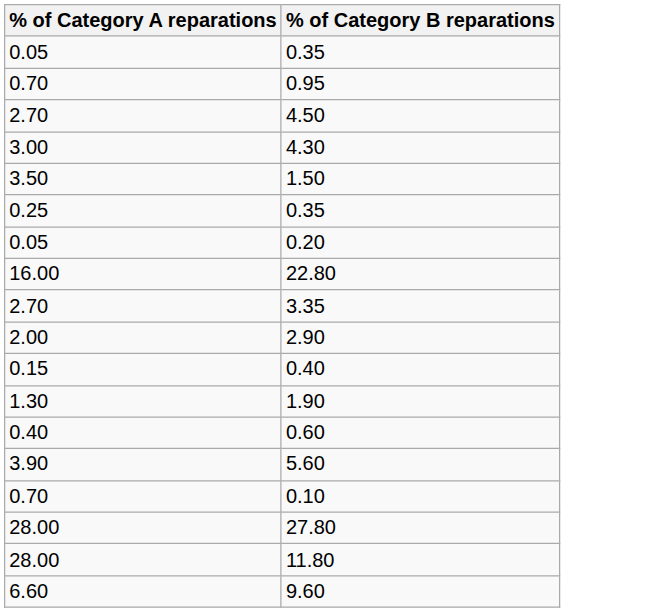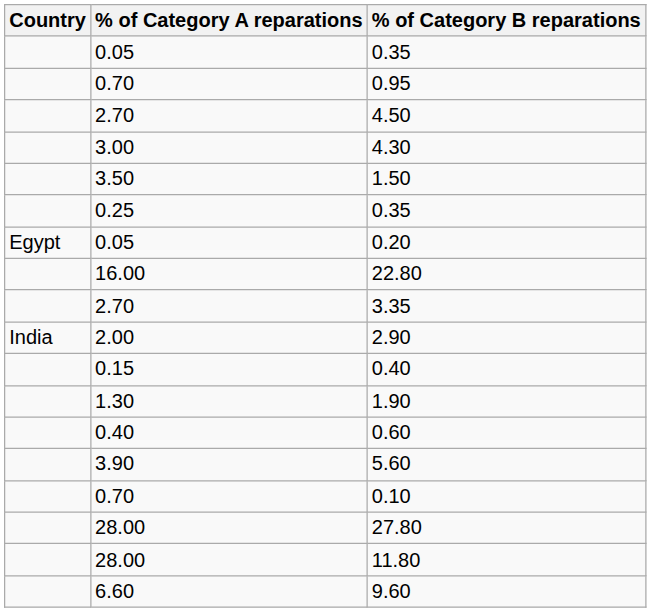+ column: Country | Egypt | India
